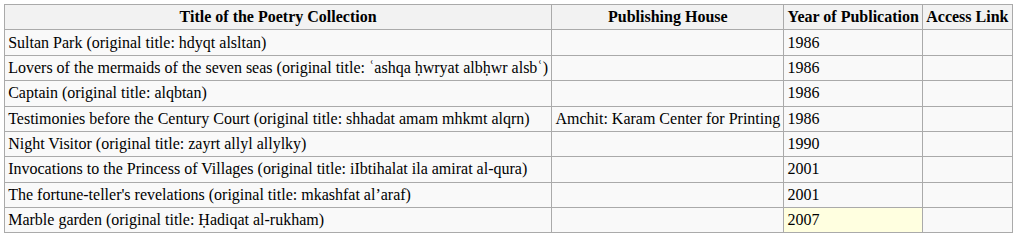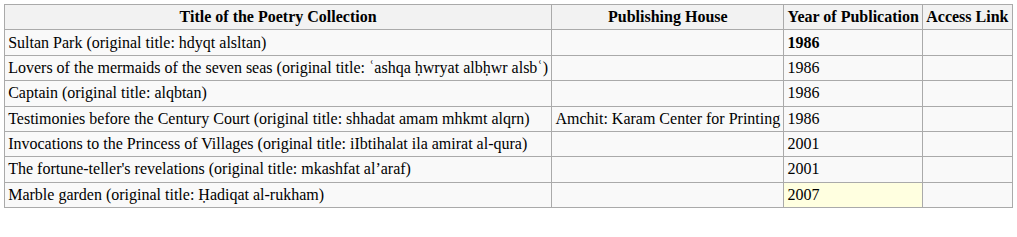Sultan Park (original title: hdyqt alsltan) | Year of Publication: normal -> bold
- row: Night Visitor (original title: zayrt allyl allylky) | 1990
